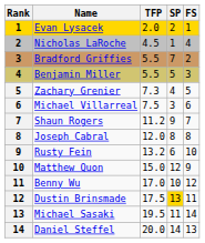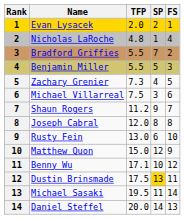Nicholas LaRoche | TFP: 4.5 -> 4.8
Rusty Fein | TFP: 13.2 -> 13.0
Benny Wu | TFP: 17.0 -> 17.1
